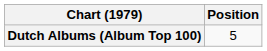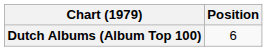Dutch Albums (Album Top 100) | Position: 5 -> 6
